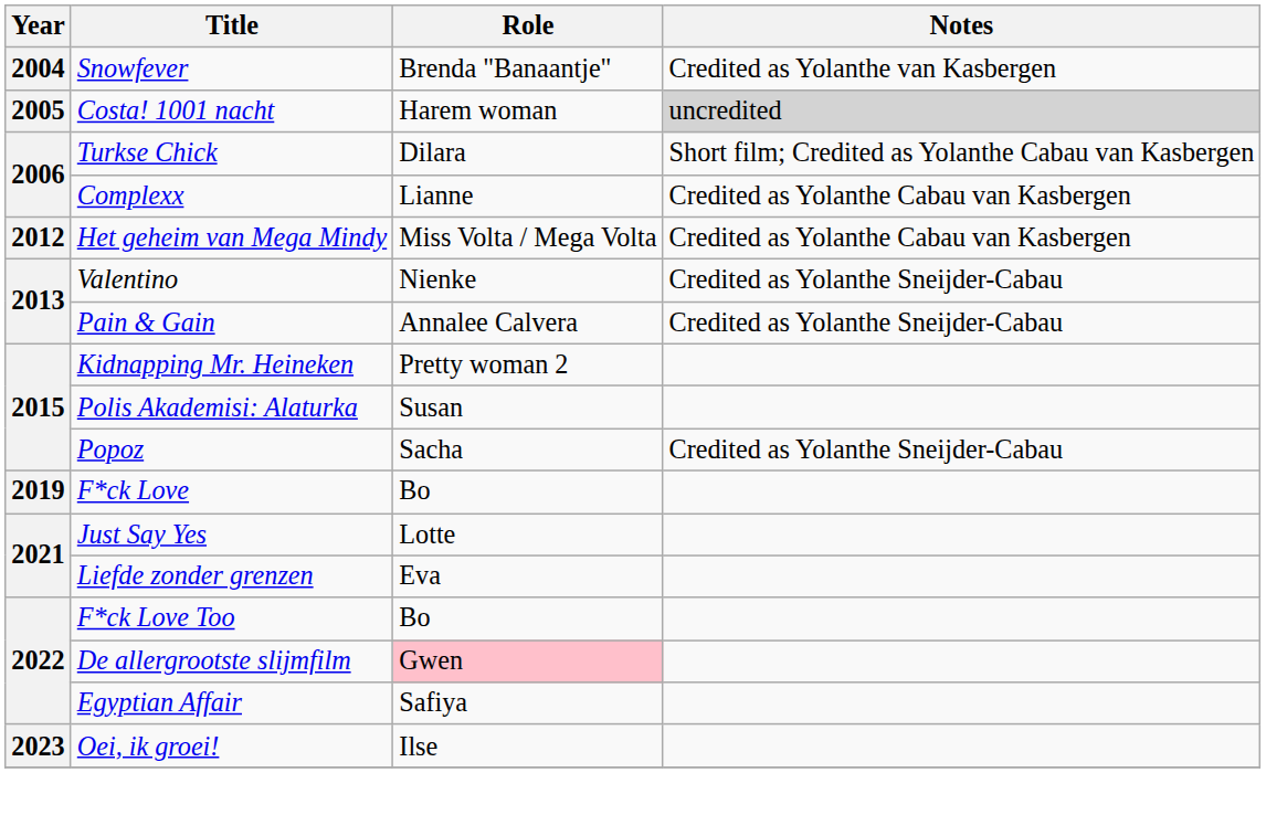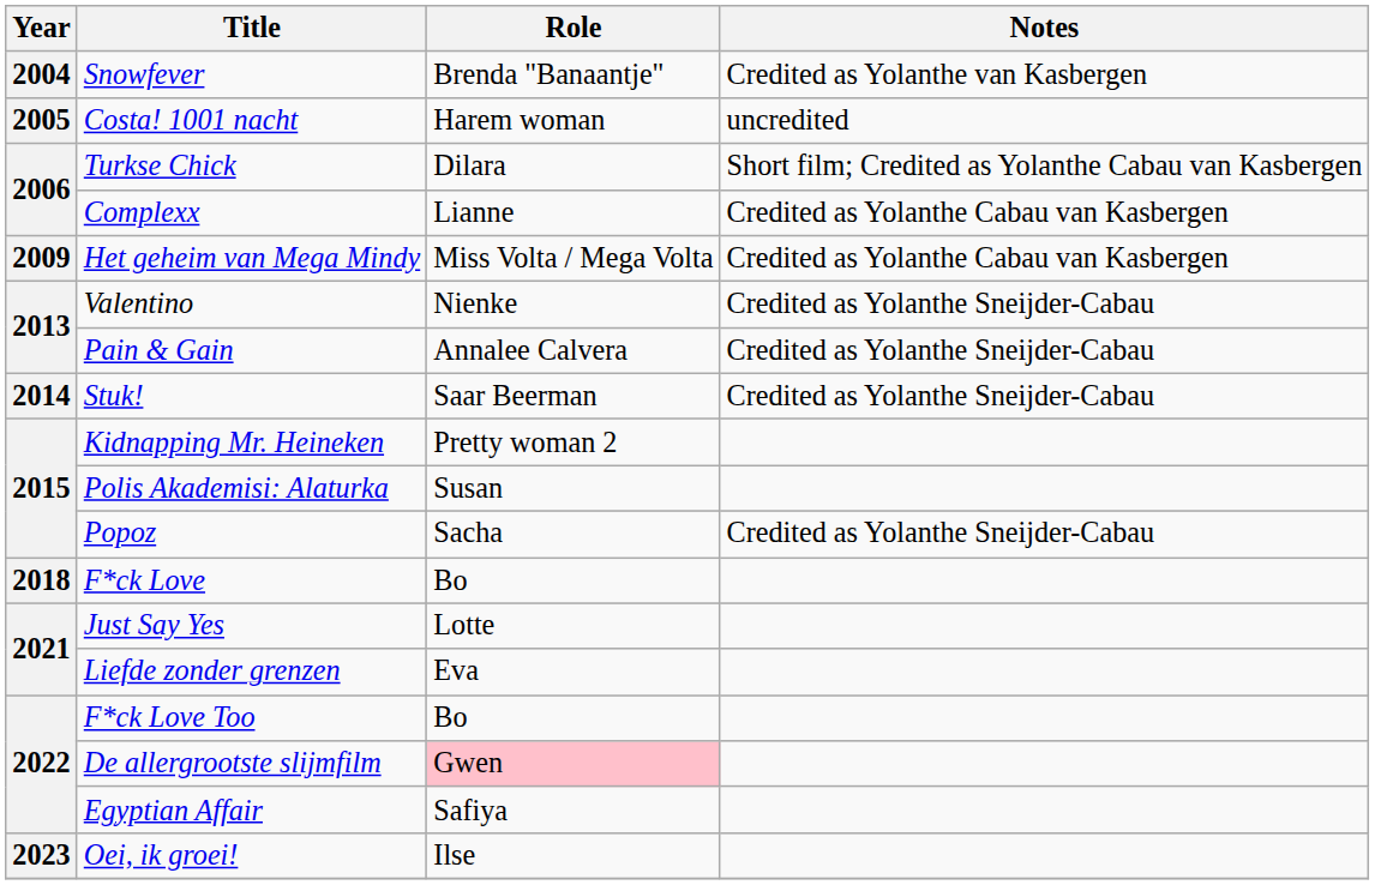Costa! 1001 nacht | Notes: lightgrey background -> no background
Het geheim van Mega Mindy | Year: 2012 -> 2009
+ row: 2014 | Stuk! | Saar Beerman | Credited as Yolanthe Sneijder-Cabau
F*ck Love | Year: 2019 -> 2018
